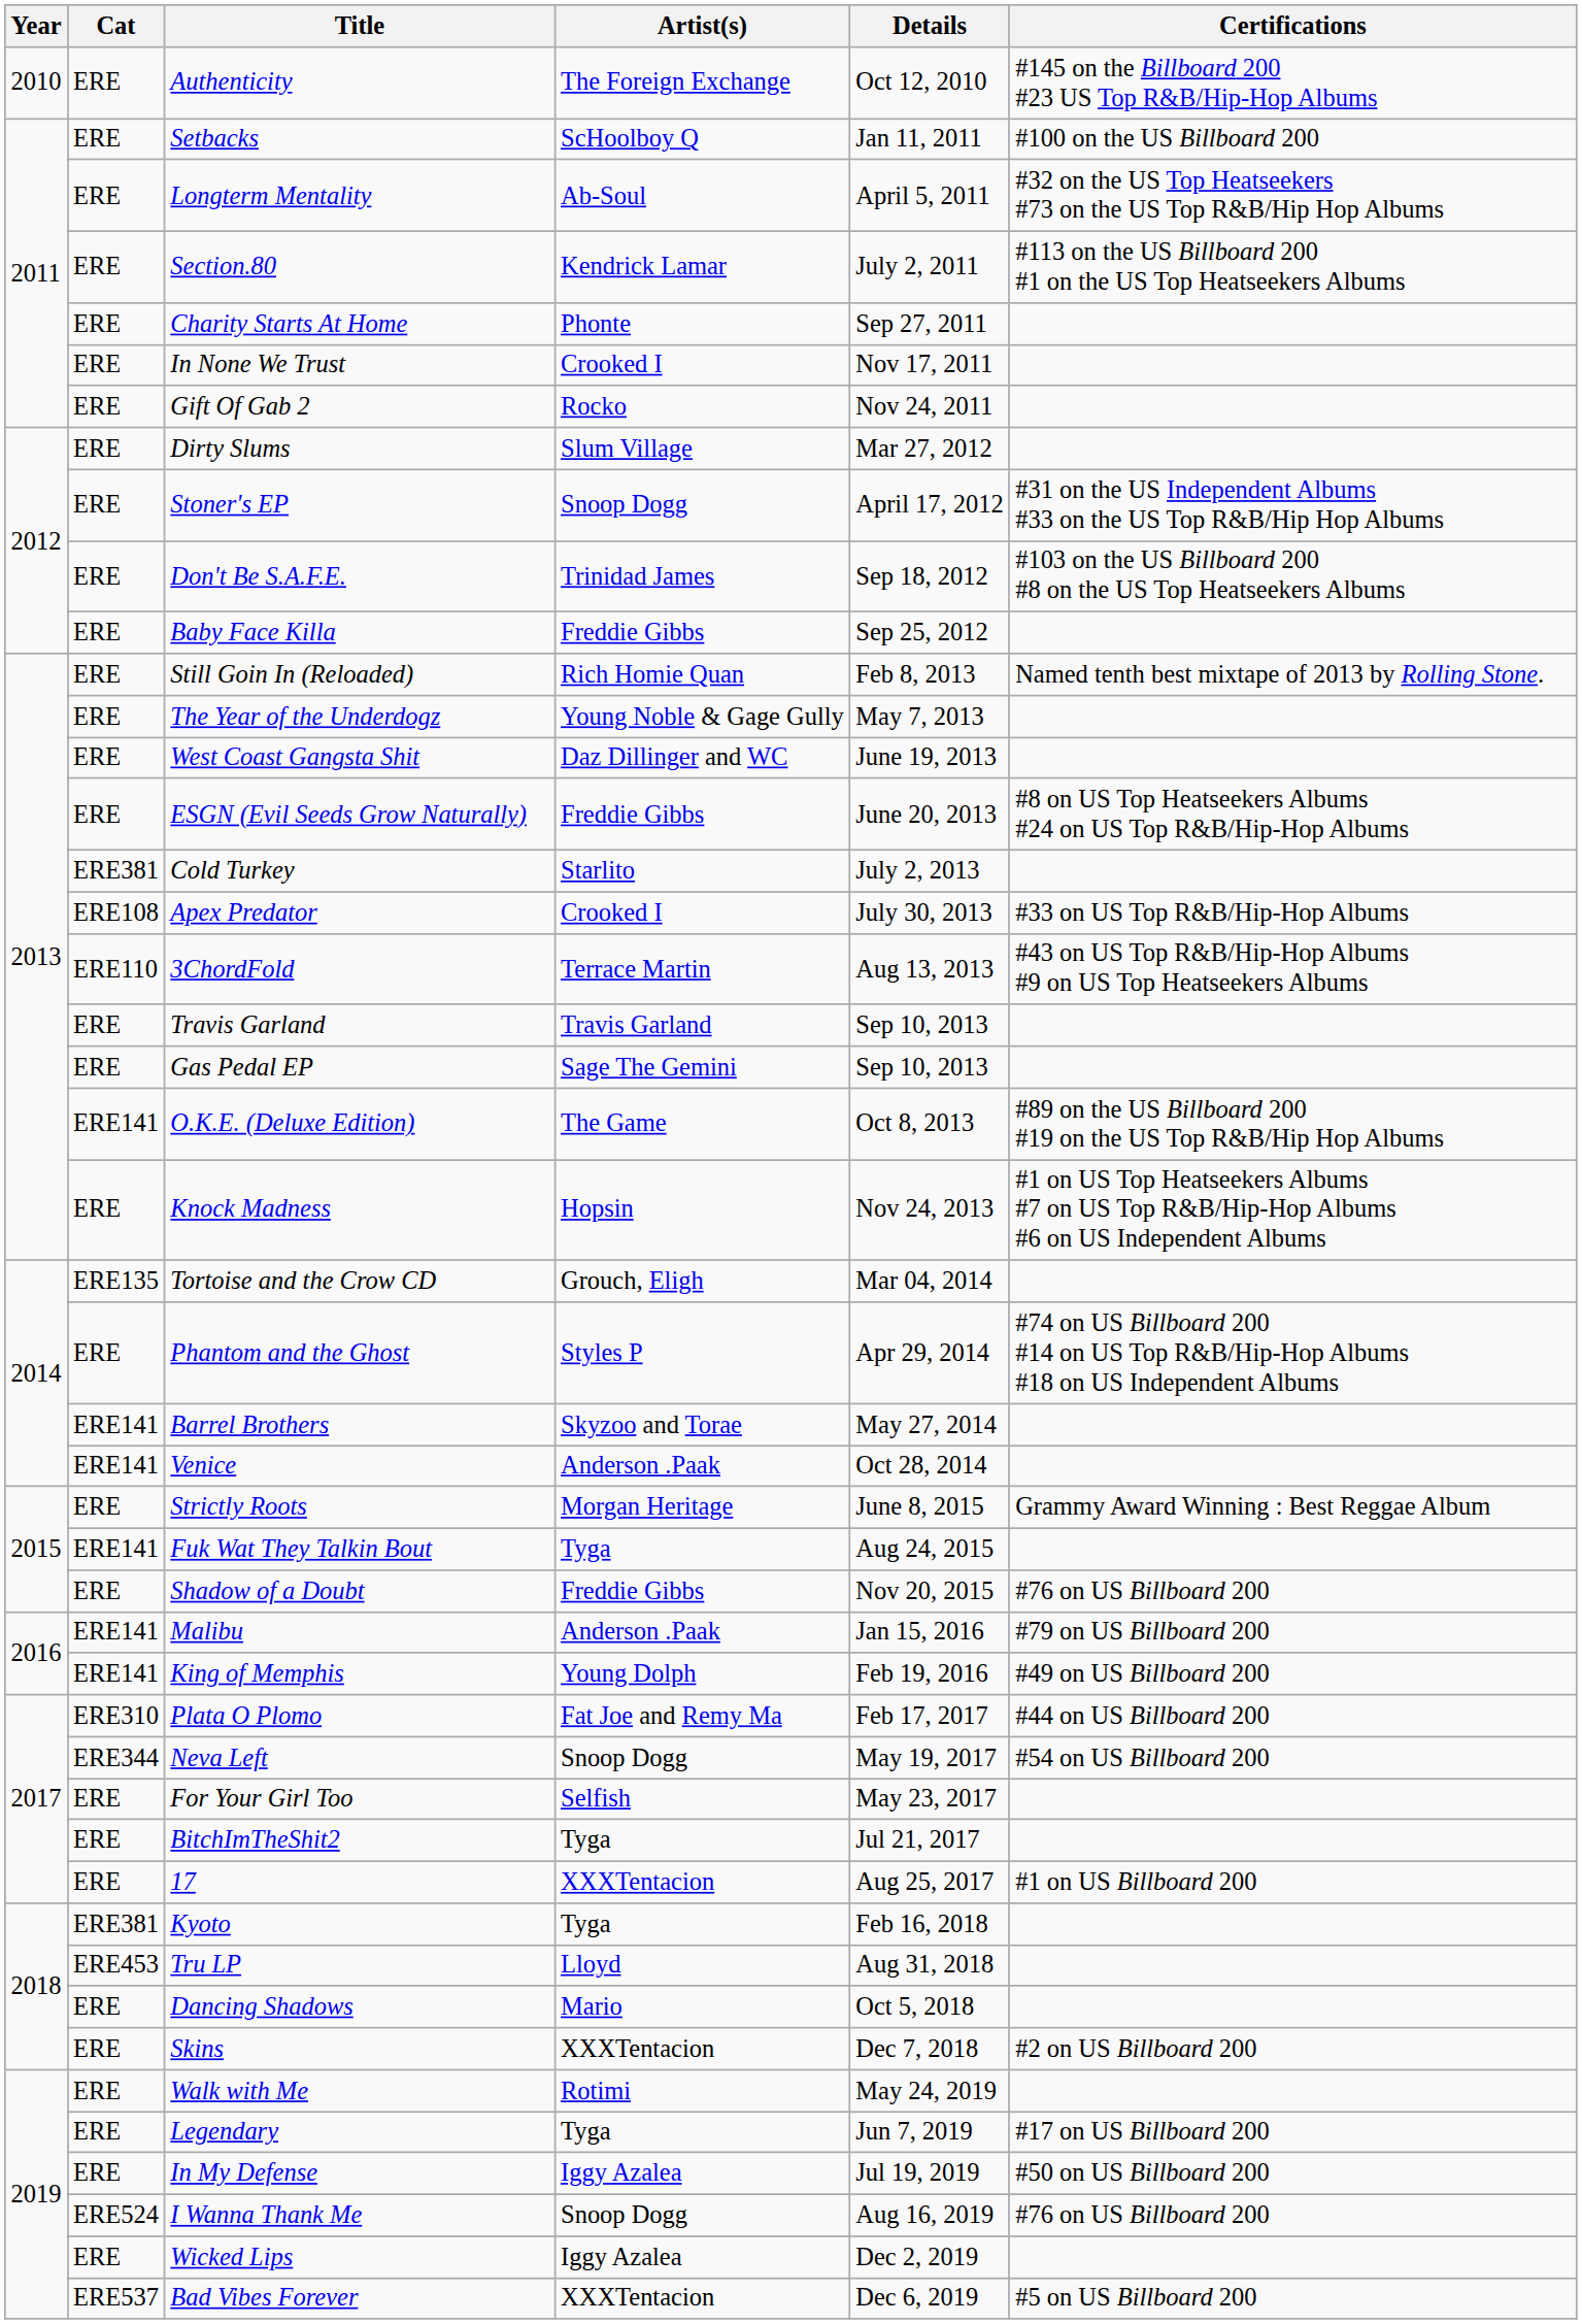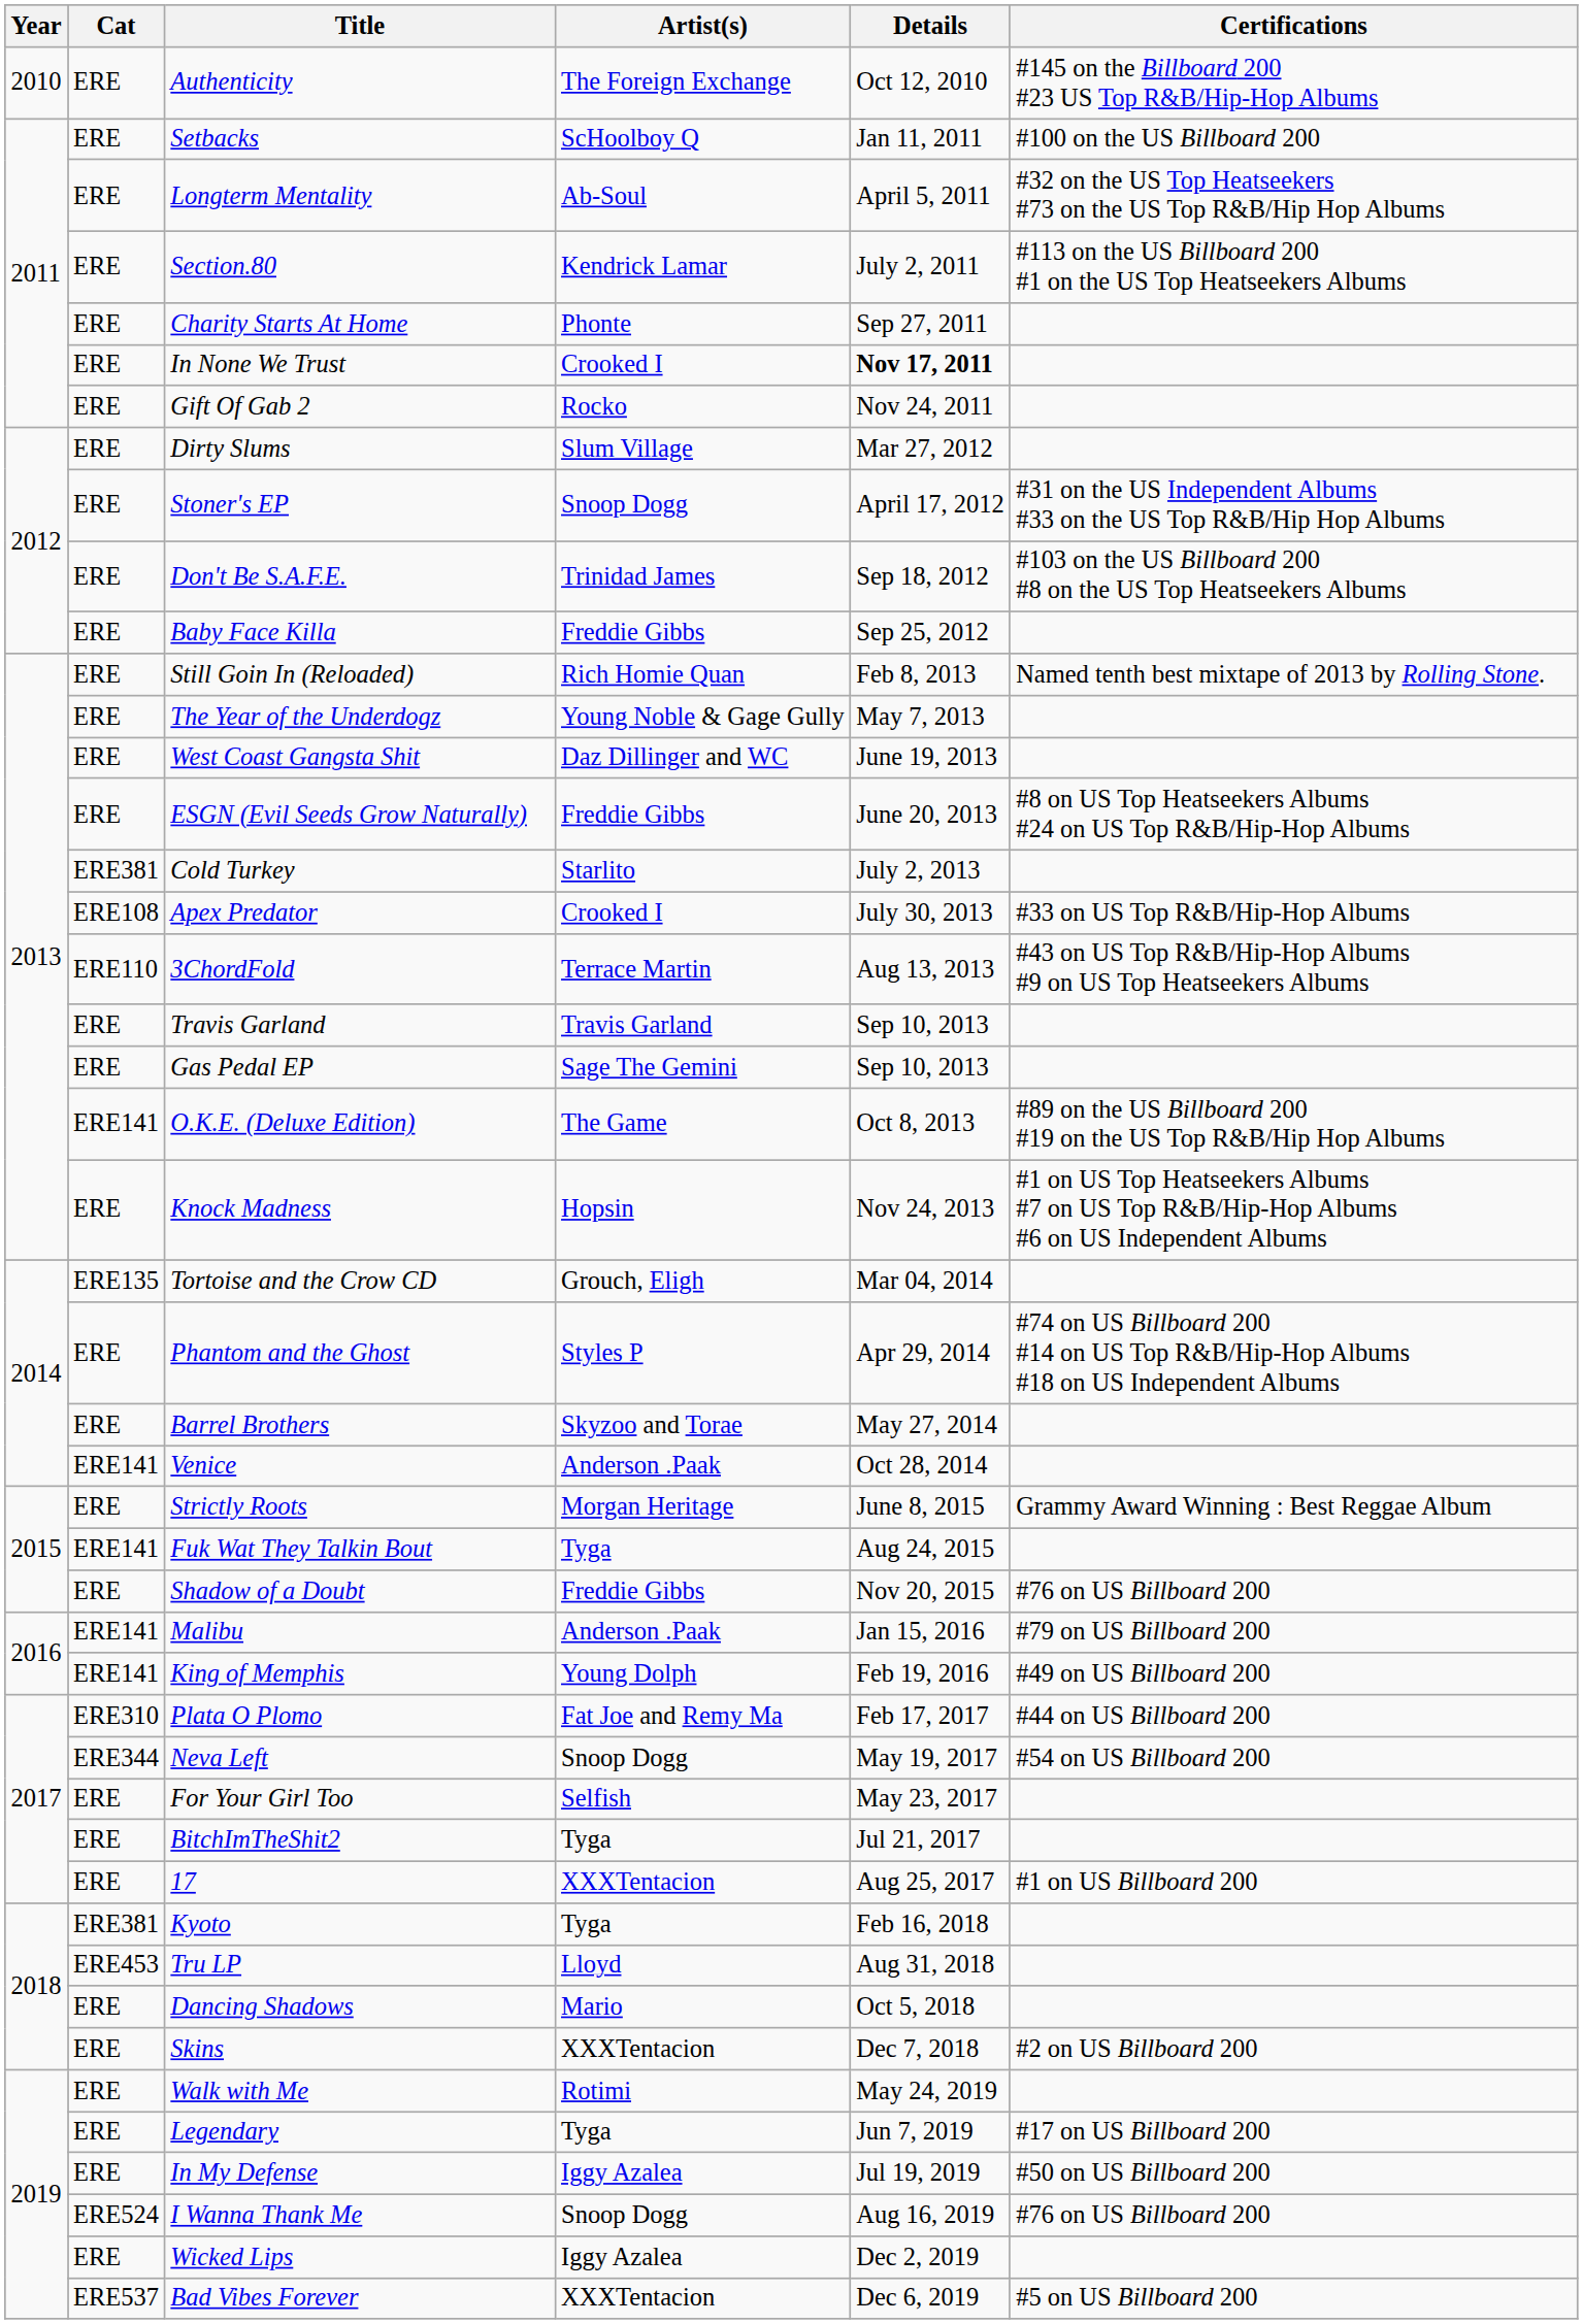In None We Trust | Details: normal -> bold
Barrel Brothers | Cat: ERE141 -> ERE
